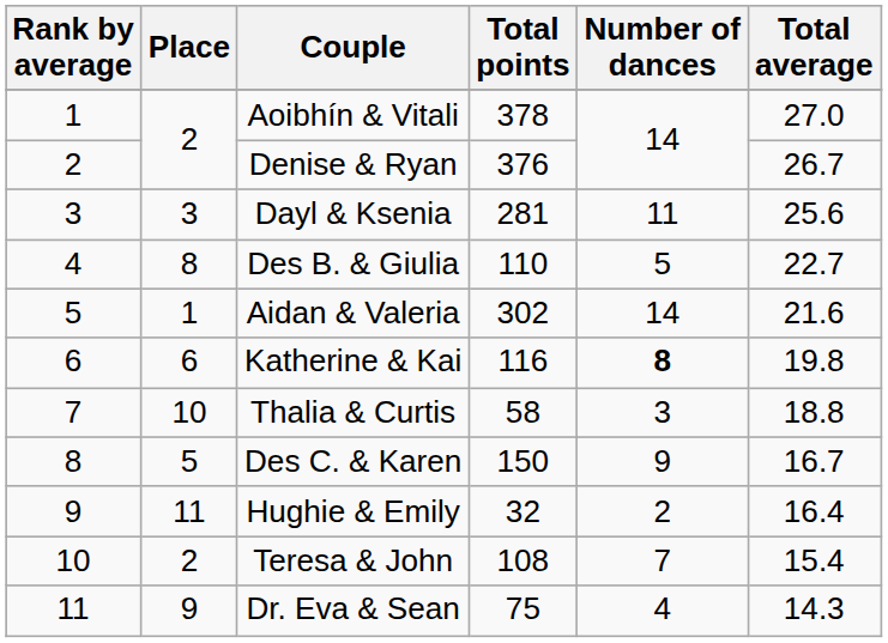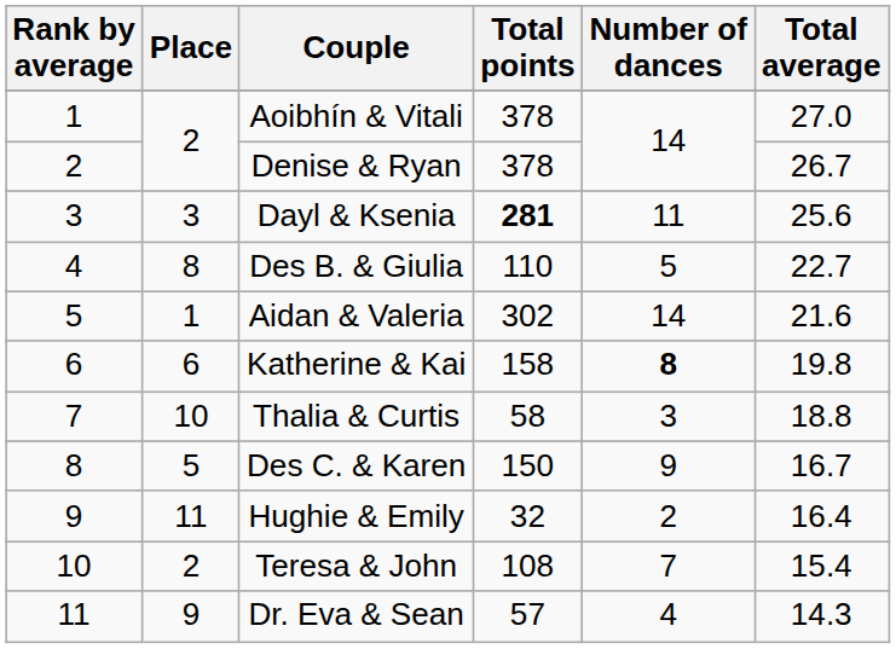Denise & Ryan | Total points: 376 -> 378
Dayl & Ksenia | Total points: normal -> bold
Katherine & Kai | Total points: 116 -> 158
Dr. Eva & Sean | Total points: 75 -> 57
